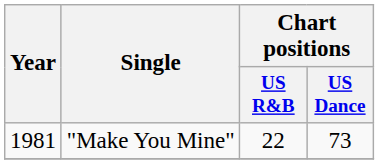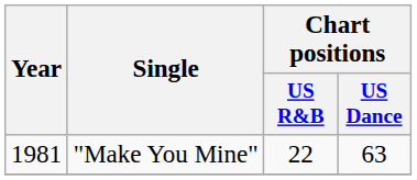"Make You Mine" | Chart positions / US Dance: 73 -> 63
